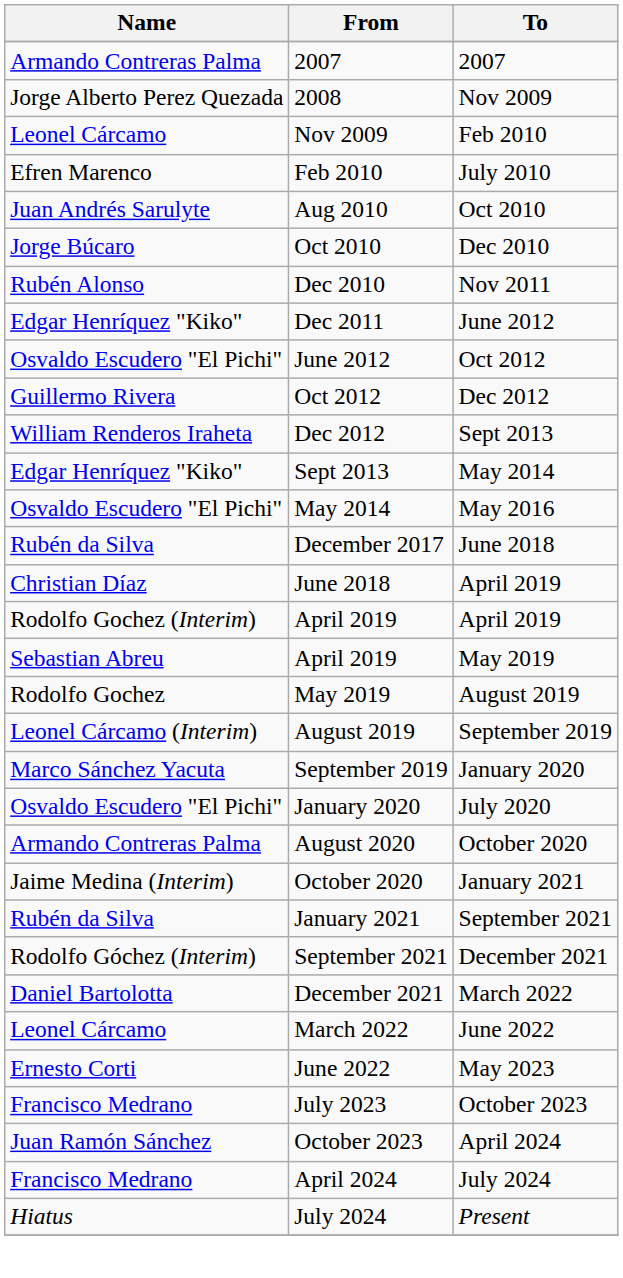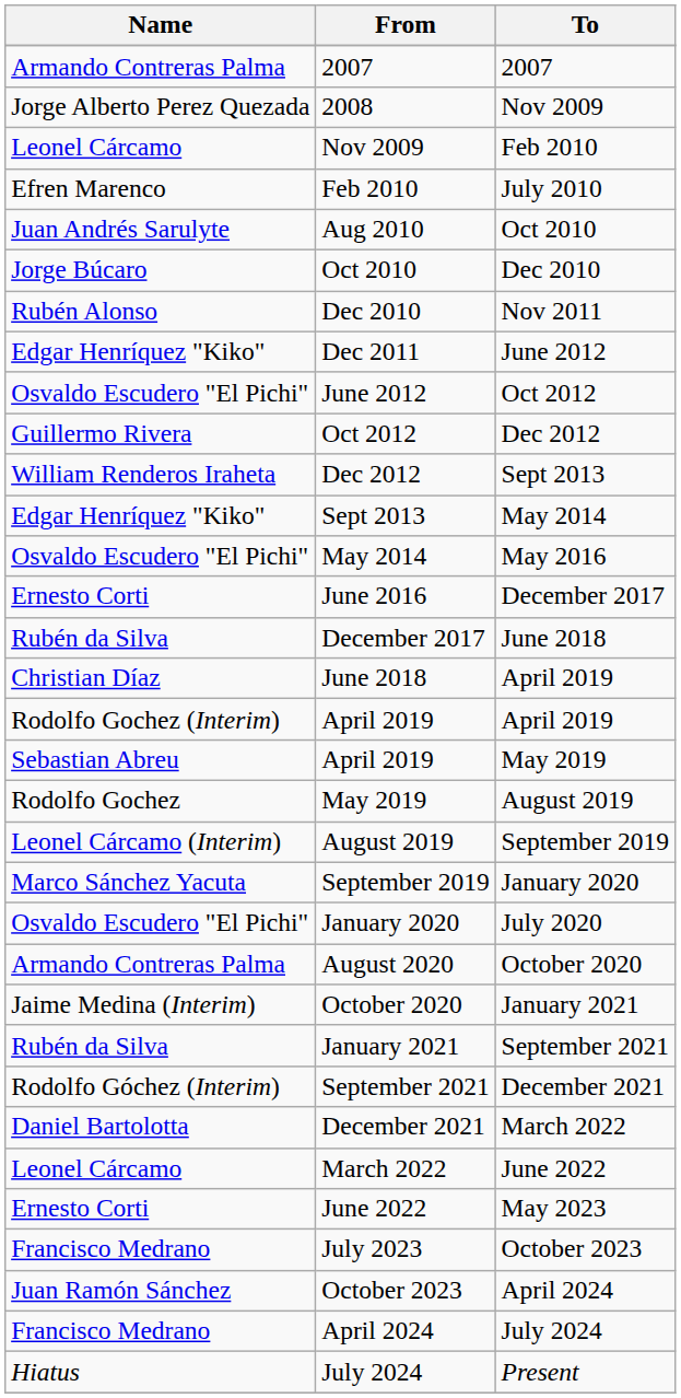+ row: Ernesto Corti | June 2016 | December 2017
